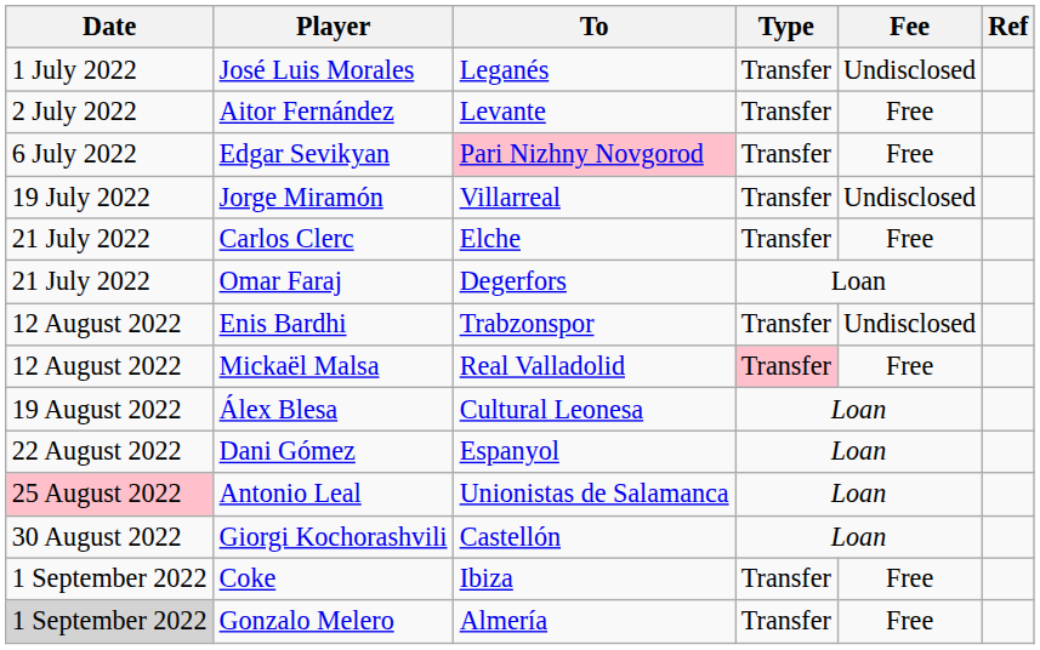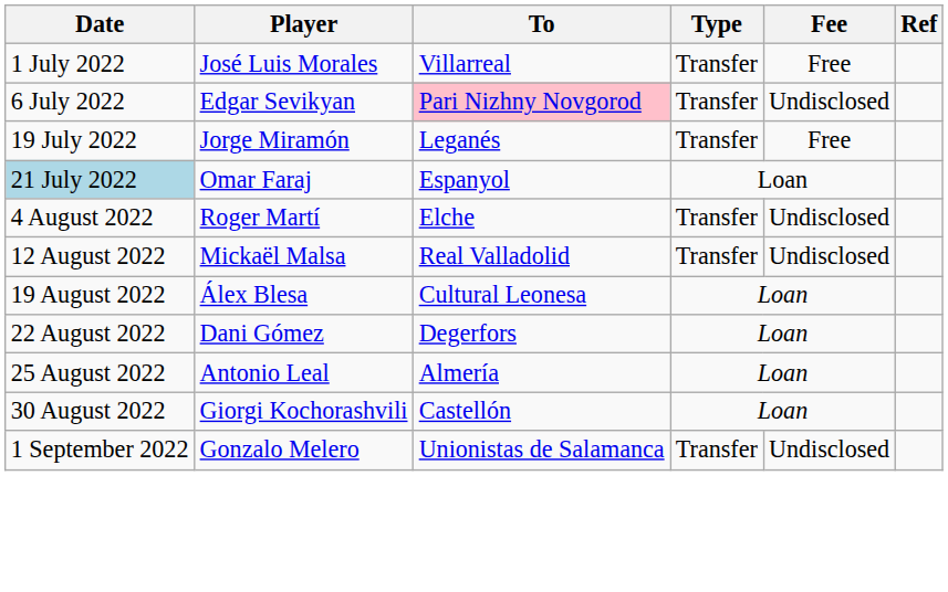José Luis Morales | To: Leganés -> Villarreal
José Luis Morales | Fee: Undisclosed -> Free
- row: 2 July 2022 | Aitor Fernández | Levante | Transfer | Free
Edgar Sevikyan | Fee: Free -> Undisclosed
Jorge Miramón | To: Villarreal -> Leganés
Jorge Miramón | Fee: Undisclosed -> Free
- row: 21 July 2022 | Carlos Clerc | Elche | Transfer | Free
Omar Faraj | Date: no background -> lightblue background
Omar Faraj | To: Degerfors -> Espanyol
+ row: 4 August 2022 | Roger Martí | Elche | Transfer | Undisclosed
- row: 12 August 2022 | Enis Bardhi | Trabzonspor | Transfer | Undisclosed
Mickaël Malsa | Type: pink background -> no background
Mickaël Malsa | Fee: Free -> Undisclosed
Dani Gómez | To: Espanyol -> Degerfors
Antonio Leal | Date: pink background -> no background
Antonio Leal | To: Unionistas de Salamanca -> Almería
- row: 1 September 2022 | Coke | Ibiza | Transfer | Free
Gonzalo Melero | Date: lightgrey background -> no background
Gonzalo Melero | To: Almería -> Unionistas de Salamanca
Gonzalo Melero | Fee: Free -> Undisclosed
